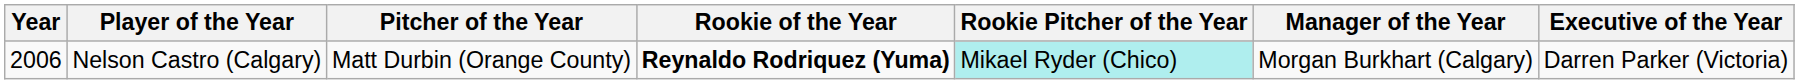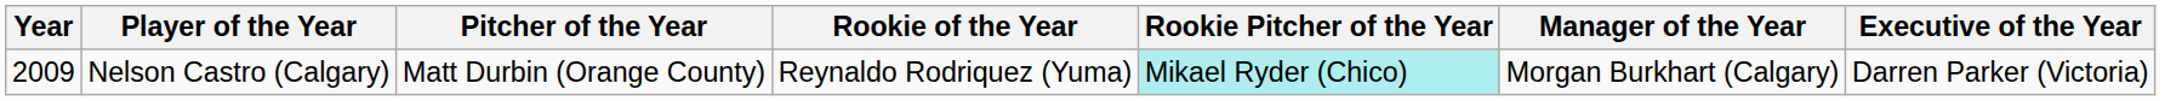Nelson Castro (Calgary) | Year: 2006 -> 2009
Nelson Castro (Calgary) | Rookie of the Year: bold -> normal
